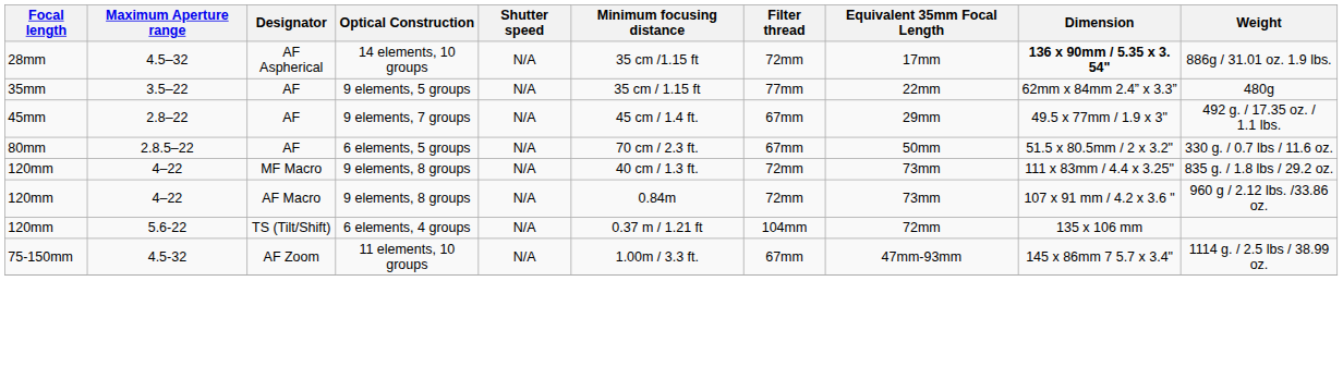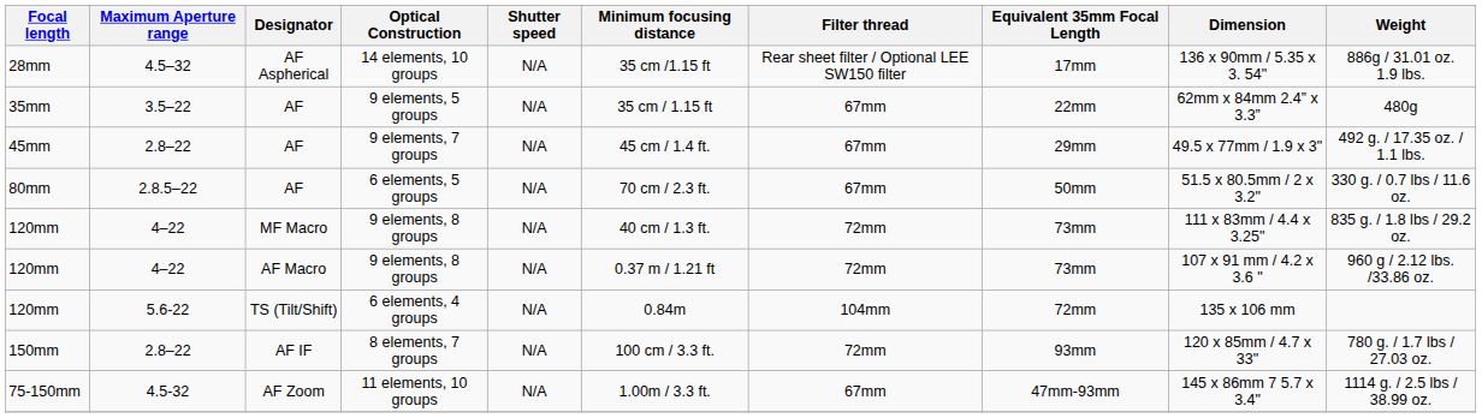14 elements, 10 groups | Filter thread: 72mm -> Rear sheet filter / Optional LEE SW150 filter
14 elements, 10 groups | Dimension: bold -> normal
9 elements, 5 groups | Filter thread: 77mm -> 67mm
AF Macro / 9 elements, 8 groups | Minimum focusing distance: 0.84m -> 0.37 m / 1.21 ft
6 elements, 4 groups | Minimum focusing distance: 0.37 m / 1.21 ft -> 0.84m
+ row: 150mm | 2.8–22 | AF IF | 8 elements, 7 groups | N/A | 100 cm / 3.3 ft. | 72mm | 93mm | 120 x 85mm / 4.7 x 33" | 780 g. / 1.7 lbs / 27.03 oz.
